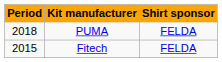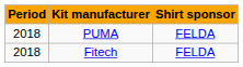Fitech | Period: 2015 -> 2018
